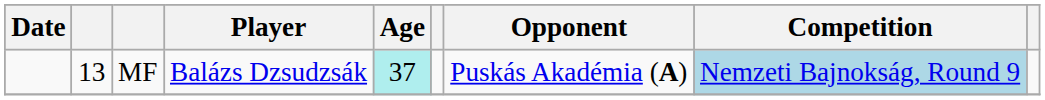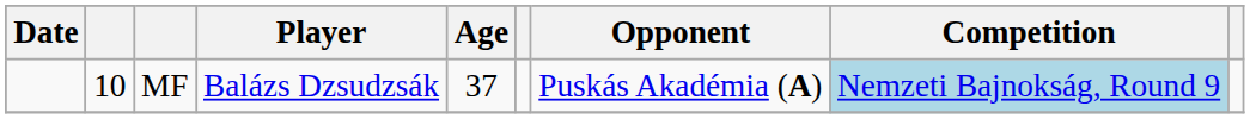MF | column 2: 13 -> 10
MF | Age: paleturquoise background -> no background
